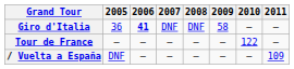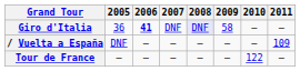Giro d'Italia | 2008: no background -> lavender background
rows swapped: Tour de France <-> / Vuelta a España
